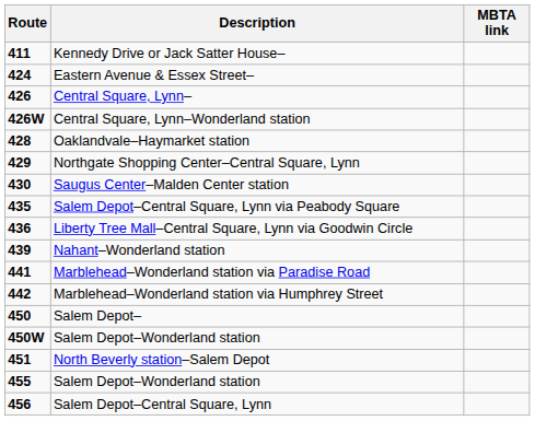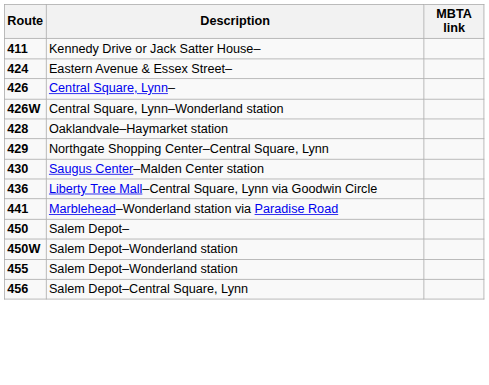- row: 435 | Salem Depot–Central Square, Lynn via Peabody Square
- row: 439 | Nahant–Wonderland station
- row: 442 | Marblehead–Wonderland station via Humphrey Street
- row: 451 | North Beverly station–Salem Depot
